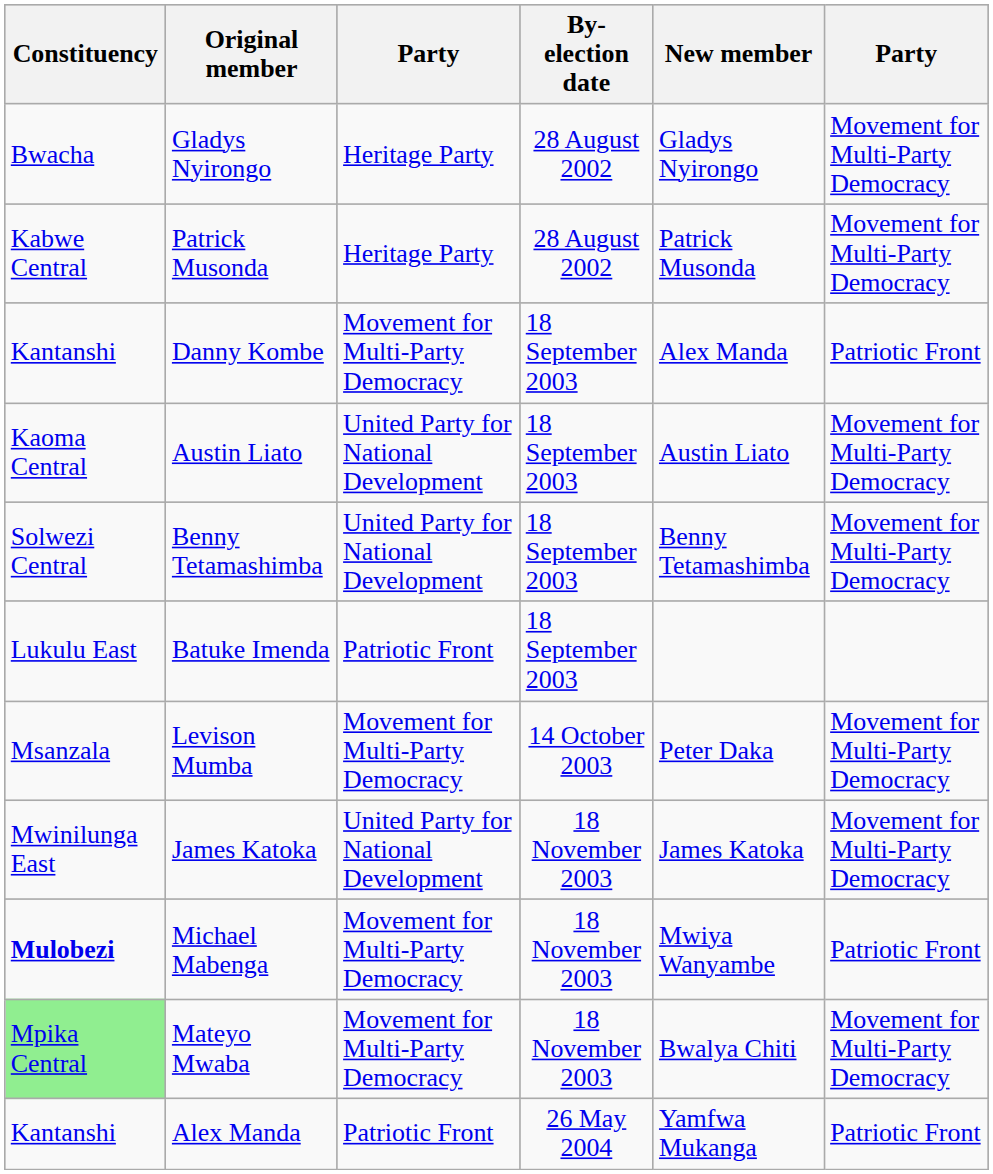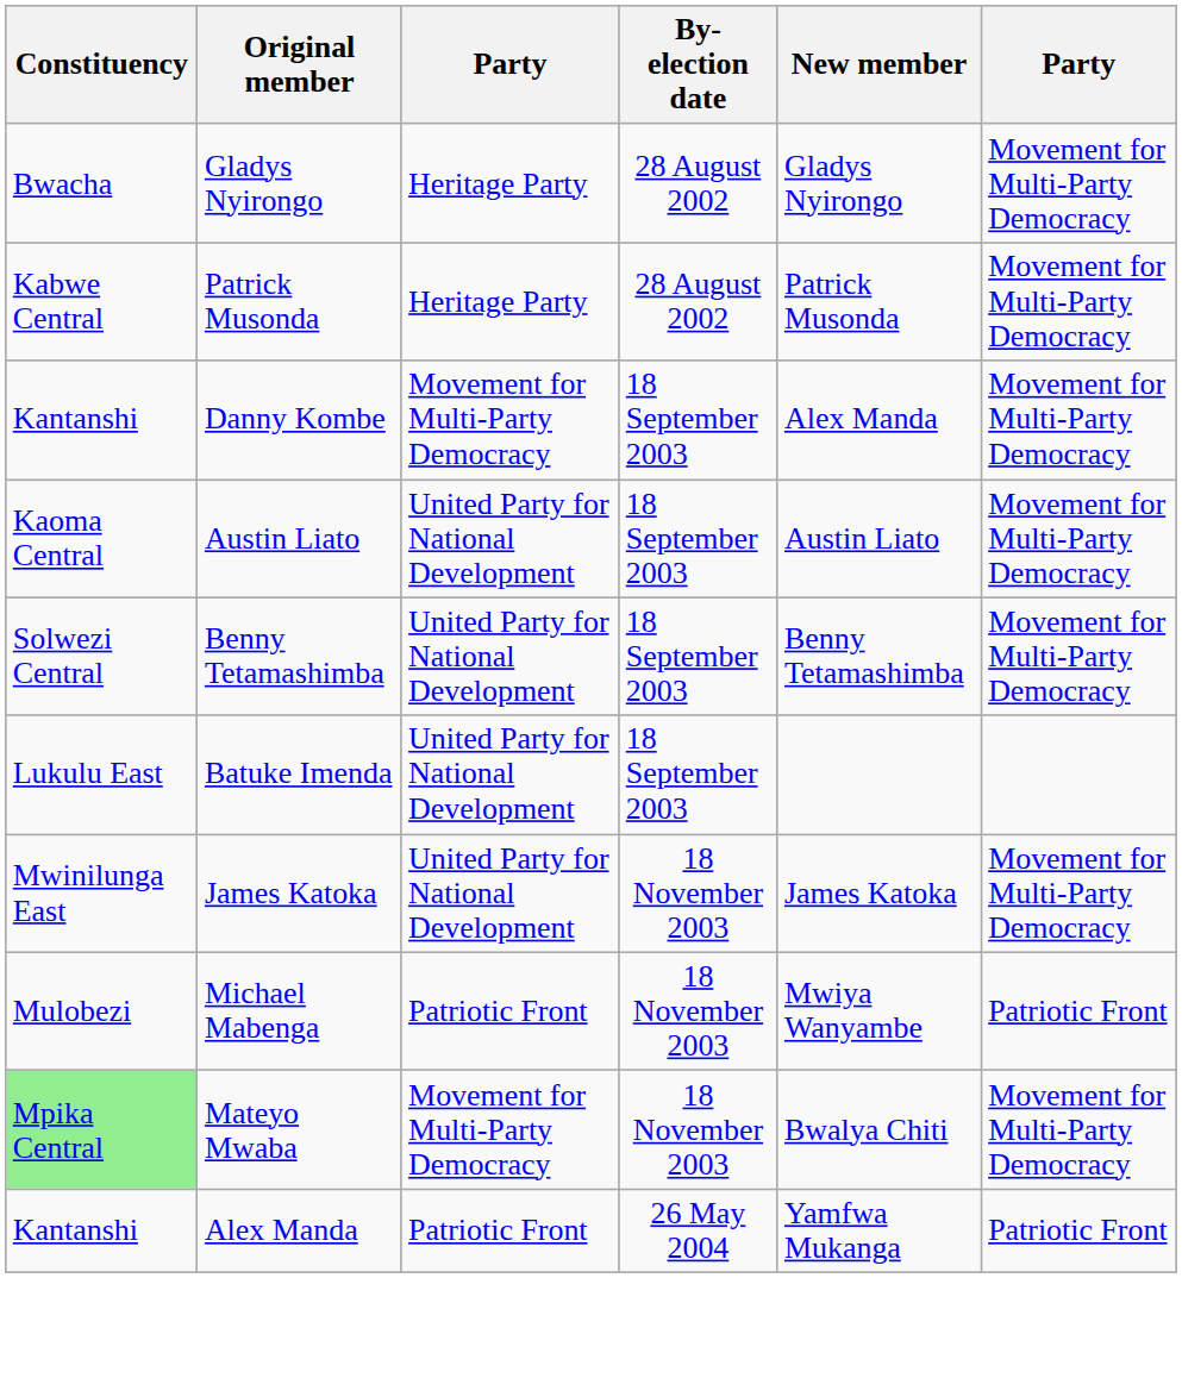Danny Kombe | column 6: Patriotic Front -> Movement for Multi-Party Democracy
Batuke Imenda | column 3: Patriotic Front -> United Party for National Development
- row: Msanzala | Levison Mumba | Movement for Multi-Party Democracy | 14 October 2003 | Peter Daka | Movement for Multi-Party Democracy
Michael Mabenga | Constituency: bold -> normal
Michael Mabenga | column 3: Movement for Multi-Party Democracy -> Patriotic Front
